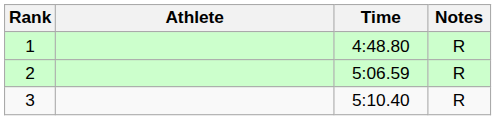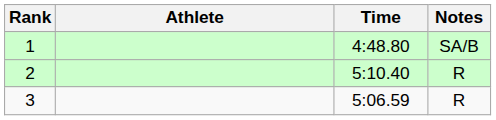1 | Notes: R -> SA/B
2 | Time: 5:06.59 -> 5:10.40
3 | Time: 5:10.40 -> 5:06.59
